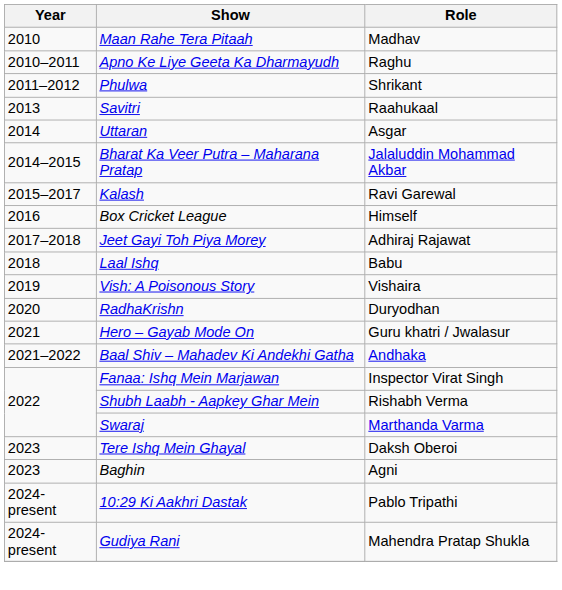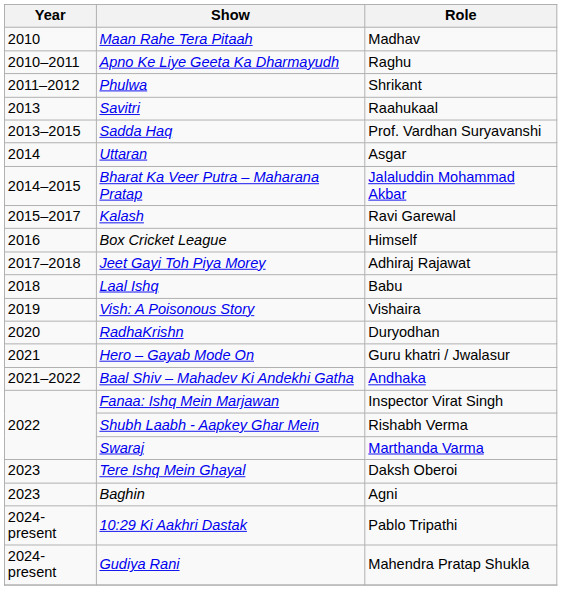+ row: 2013–2015 | Sadda Haq | Prof. Vardhan Suryavanshi
